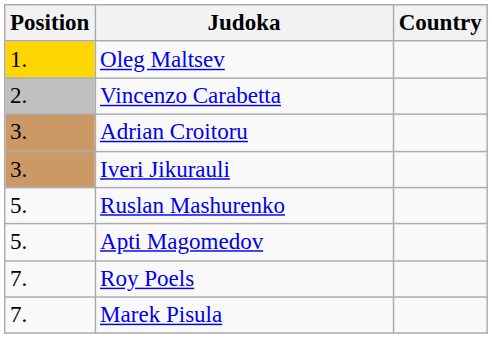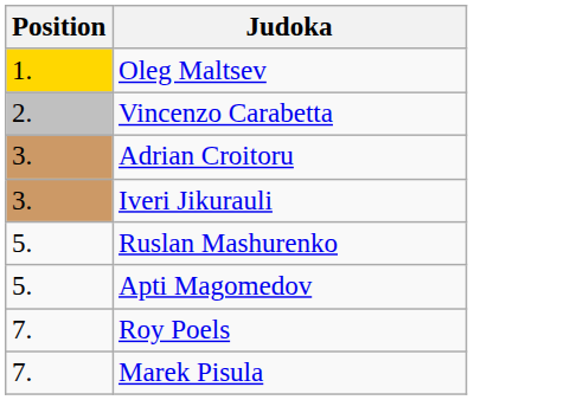- column: Country
